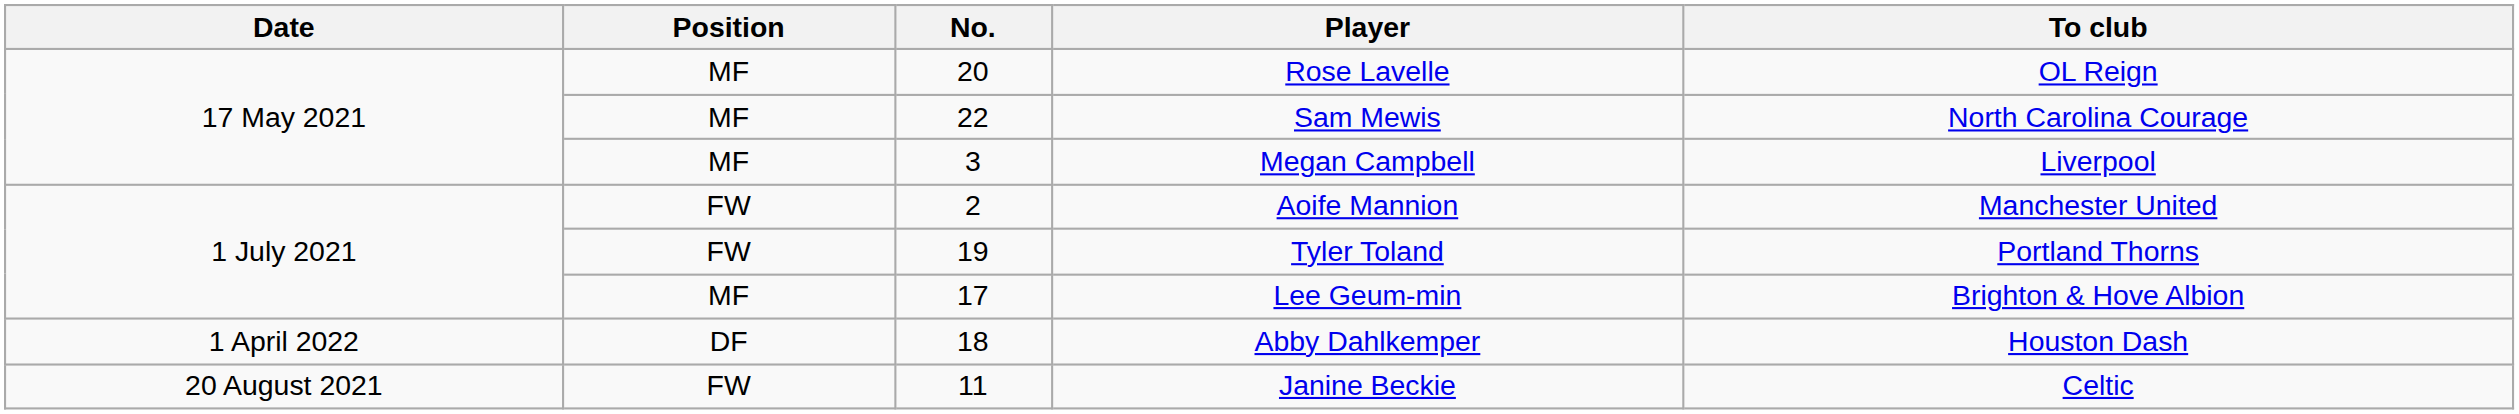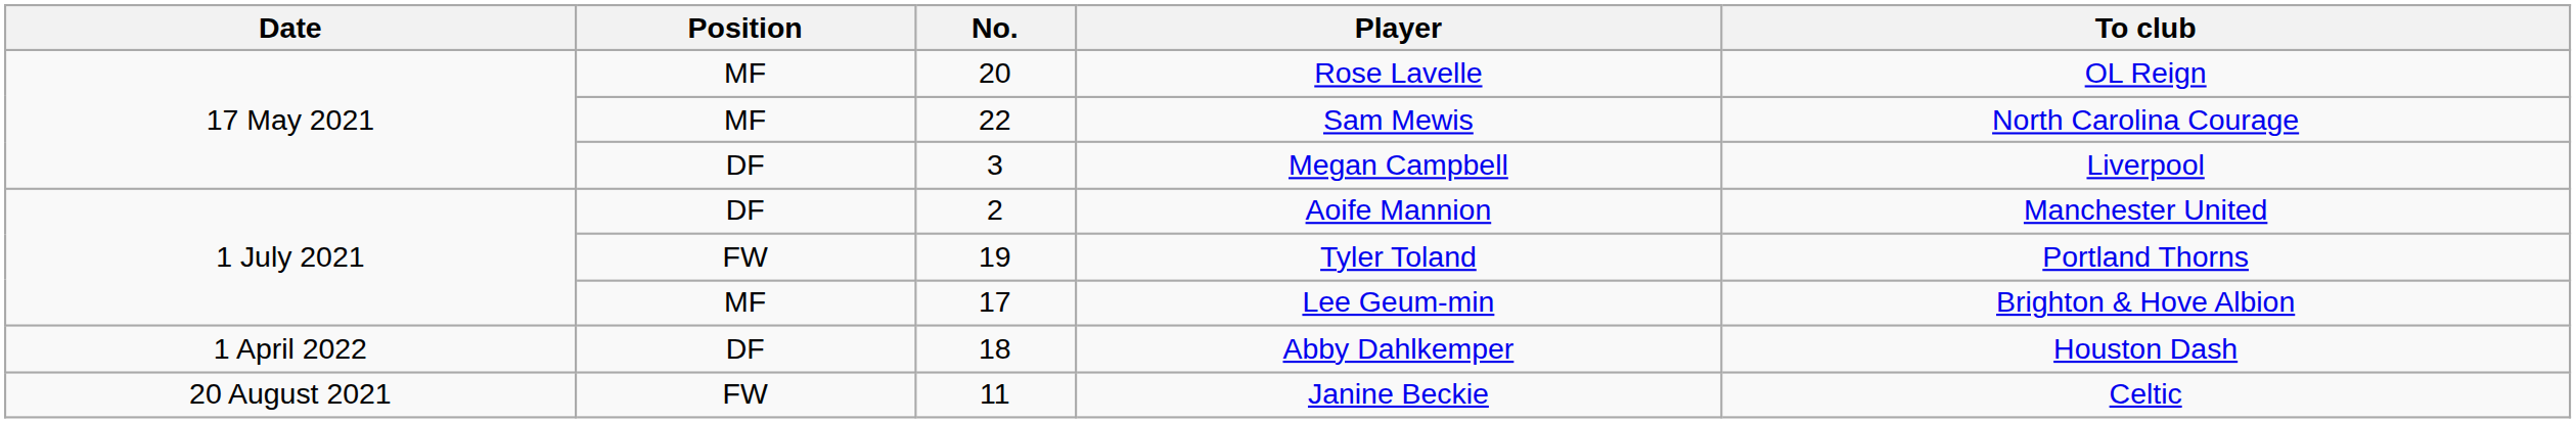Megan Campbell | Position: MF -> DF
Aoife Mannion | Position: FW -> DF
